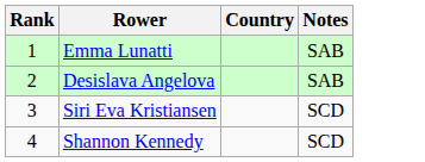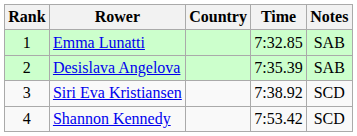+ column: Time | 7:32.85 | 7:35.39 | 7:38.92 | 7:53.42
